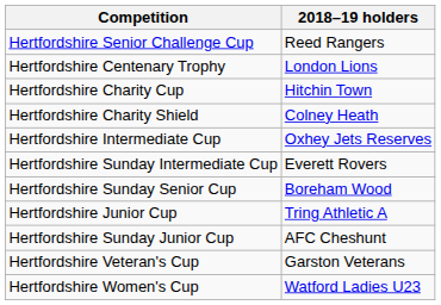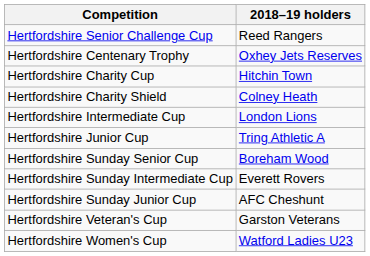Hertfordshire Centenary Trophy | 2018–19 holders: London Lions -> Oxhey Jets Reserves
Hertfordshire Intermediate Cup | 2018–19 holders: Oxhey Jets Reserves -> London Lions
rows swapped: Hertfordshire Junior Cup <-> Hertfordshire Sunday Intermediate Cup
